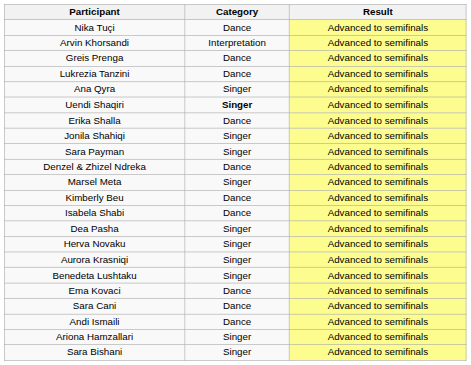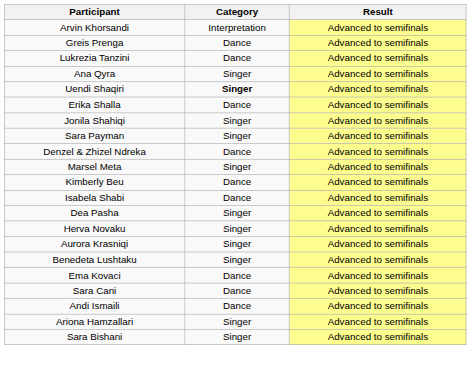- row: Nika Tuçi | Dance | Advanced to semifinals
